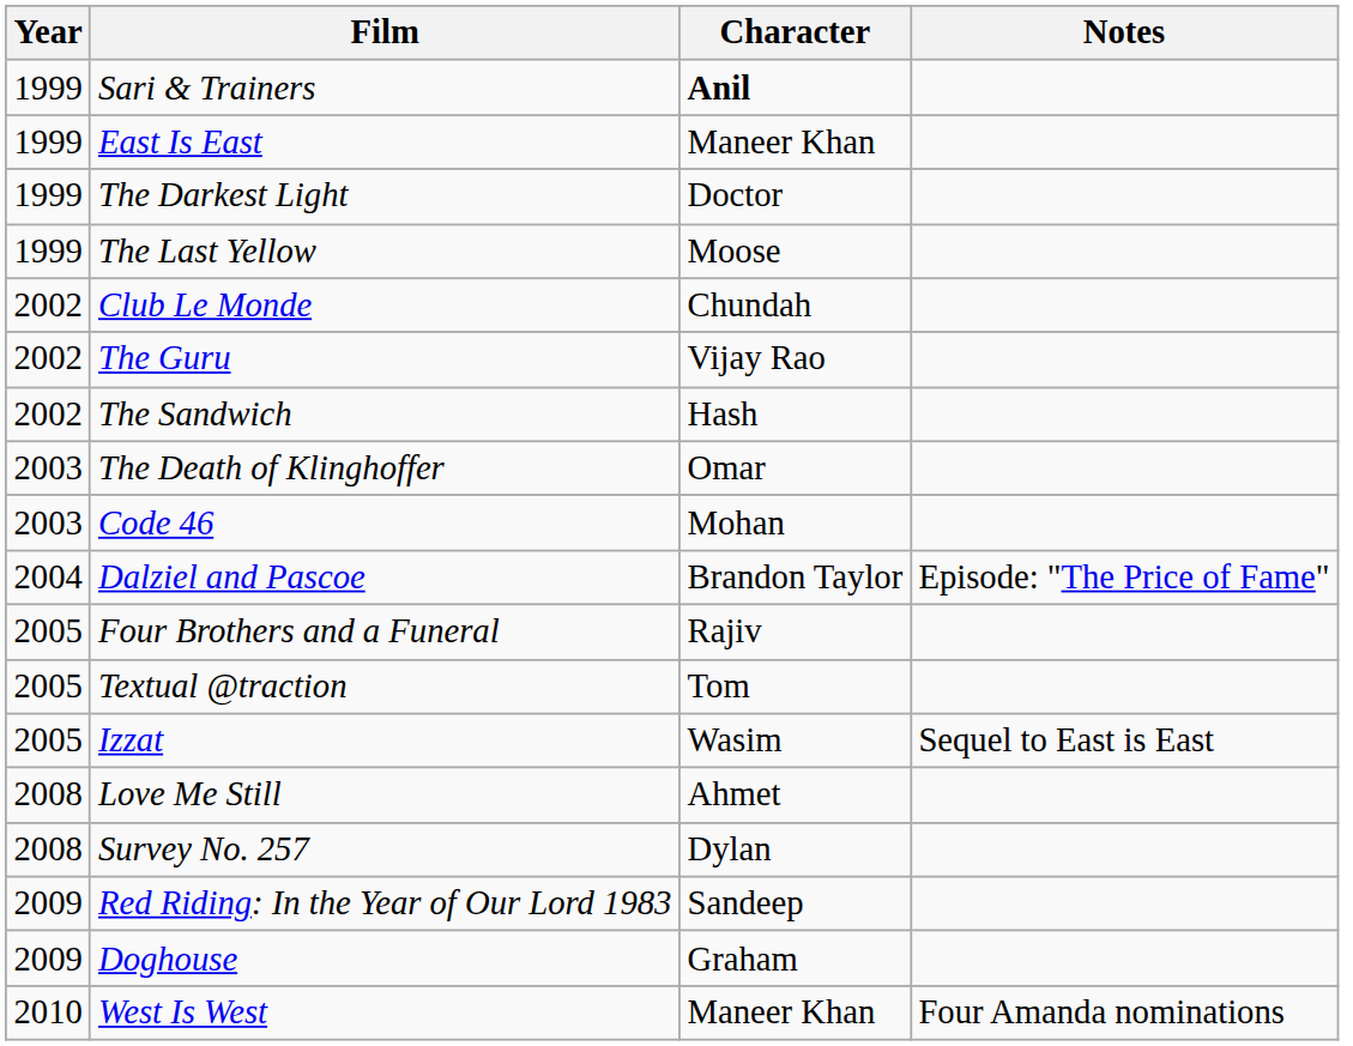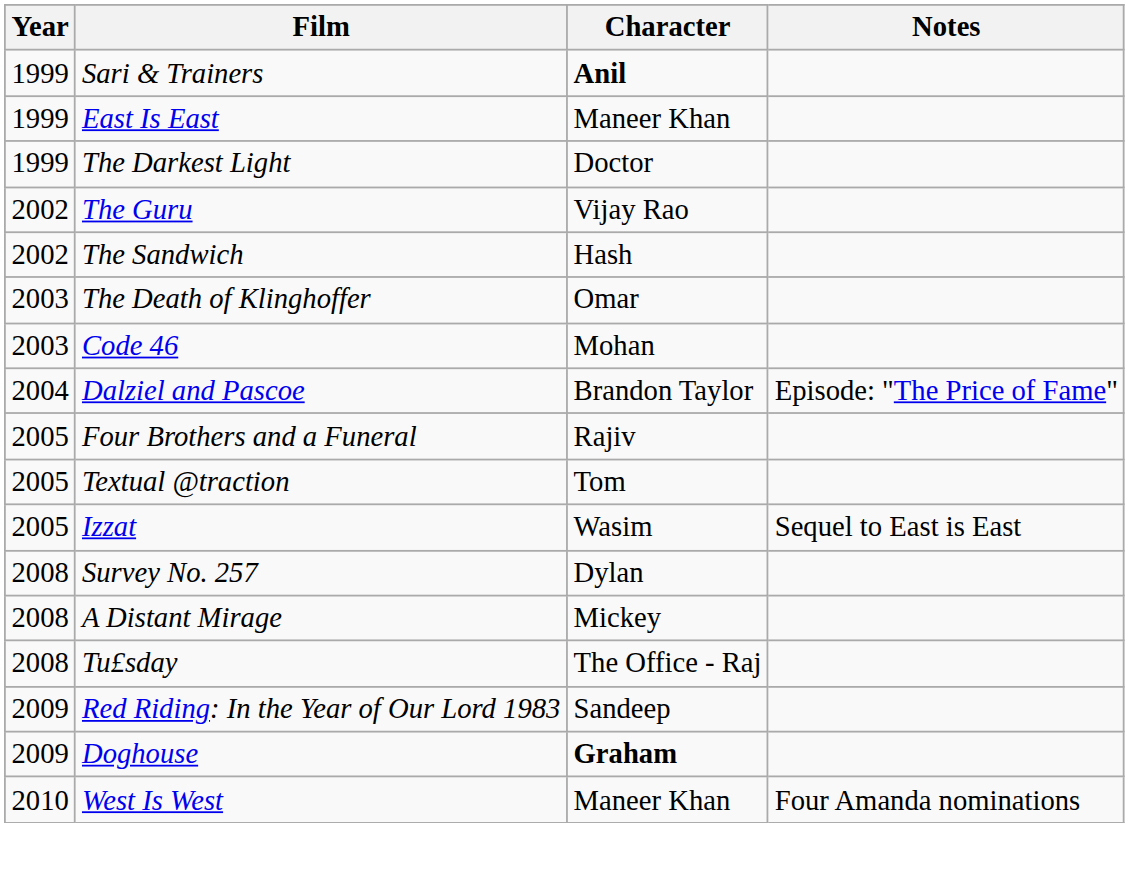- row: 1999 | The Last Yellow | Moose
- row: 2002 | Club Le Monde | Chundah
- row: 2008 | Love Me Still | Ahmet
+ row: 2008 | A Distant Mirage | Mickey
+ row: 2008 | Tu£sday | The Office - Raj
Doghouse | Character: normal -> bold
